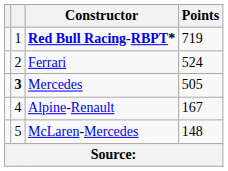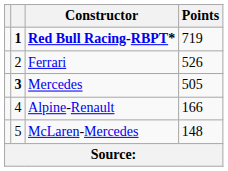Red Bull Racing-RBPT* | column 2: normal -> bold
Ferrari | Points: 524 -> 526
Alpine-Renault | Points: 167 -> 166
